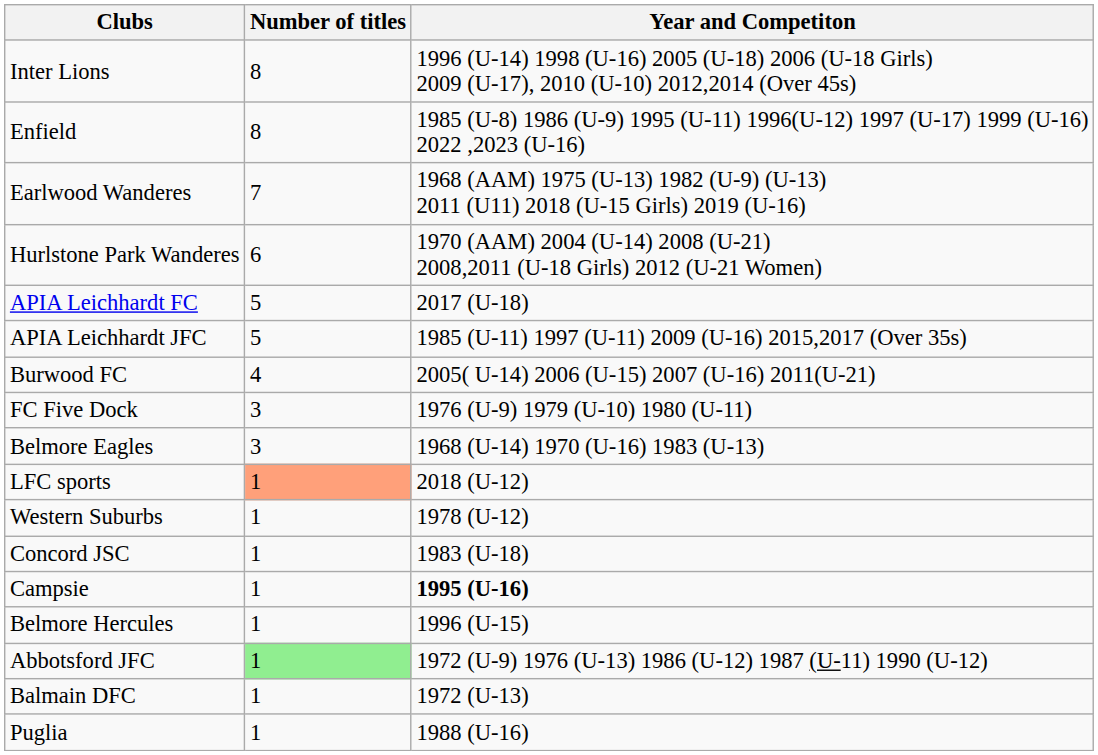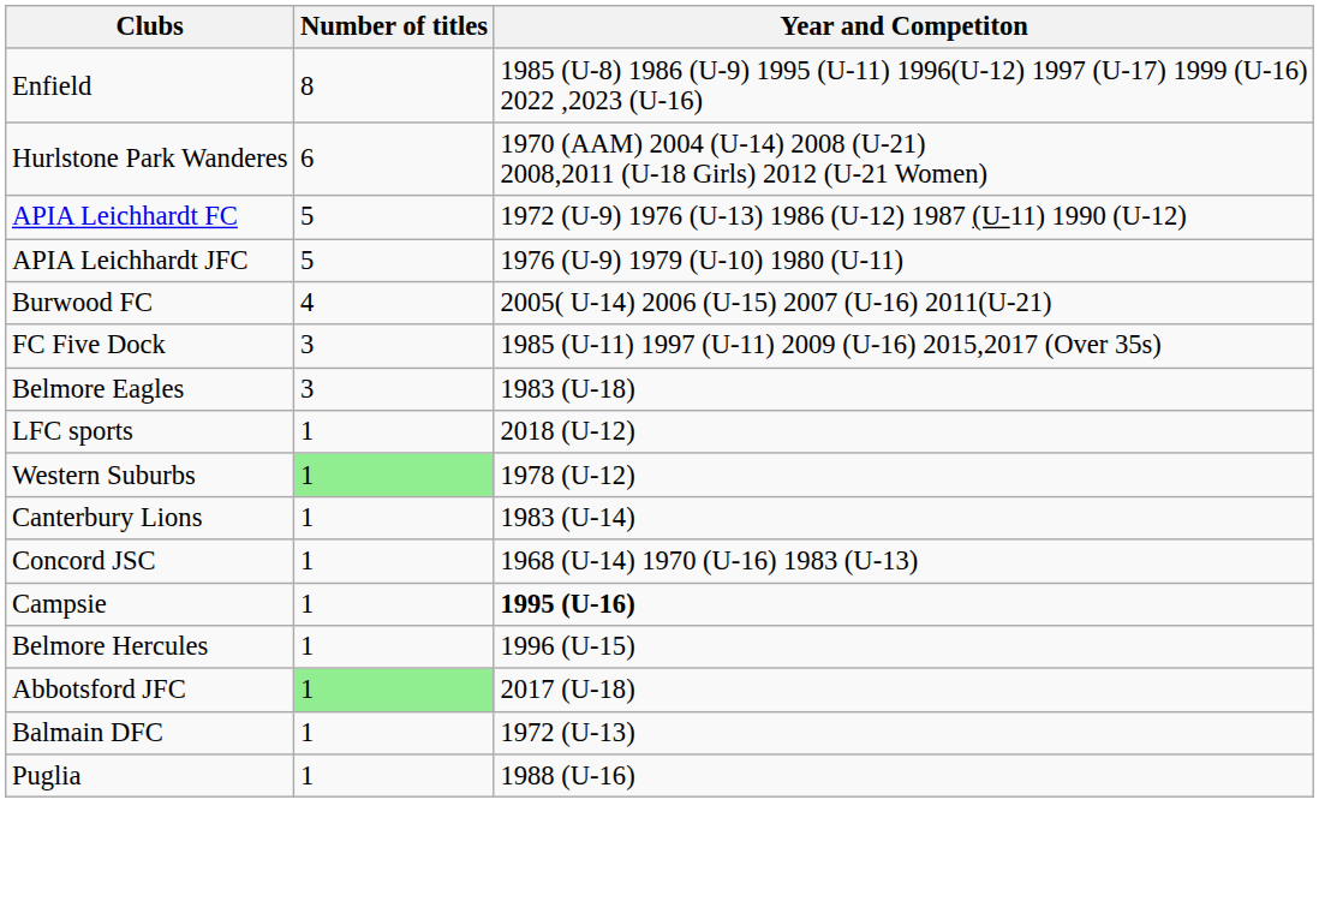- row: Inter Lions | 8 | 1996 (U-14) 1998 (U-16) 2005 (U-18) 2006 (U-18 Girls) 2009 (U-17), 2010 (U-10) 2012,2014 (Over 45s)
- row: Earlwood Wanderes | 7 | 1968 (AAM) 1975 (U-13) 1982 (U-9) (U-13) 2011 (U11) 2018 (U-15 Girls) 2019 (U-16)
APIA Leichhardt FC | Year and Competiton: 2017 (U-18) -> 1972 (U-9) 1976 (U-13) 1986 (U-12) 1987 (U-11) 1990 (U-12)
APIA Leichhardt JFC | Year and Competiton: 1985 (U-11) 1997 (U-11) 2009 (U-16) 2015,2017 (Over 35s) -> 1976 (U-9) 1979 (U-10) 1980 (U-11)
FC Five Dock | Year and Competiton: 1976 (U-9) 1979 (U-10) 1980 (U-11) -> 1985 (U-11) 1997 (U-11) 2009 (U-16) 2015,2017 (Over 35s)
Belmore Eagles | Year and Competiton: 1968 (U-14) 1970 (U-16) 1983 (U-13) -> 1983 (U-18)
LFC sports | Number of titles: lightsalmon background -> no background
Western Suburbs | Number of titles: no background -> lightgreen background
+ row: Canterbury Lions | 1 | 1983 (U-14)
Concord JSC | Year and Competiton: 1983 (U-18) -> 1968 (U-14) 1970 (U-16) 1983 (U-13)
Abbotsford JFC | Year and Competiton: 1972 (U-9) 1976 (U-13) 1986 (U-12) 1987 (U-11) 1990 (U-12) -> 2017 (U-18)
